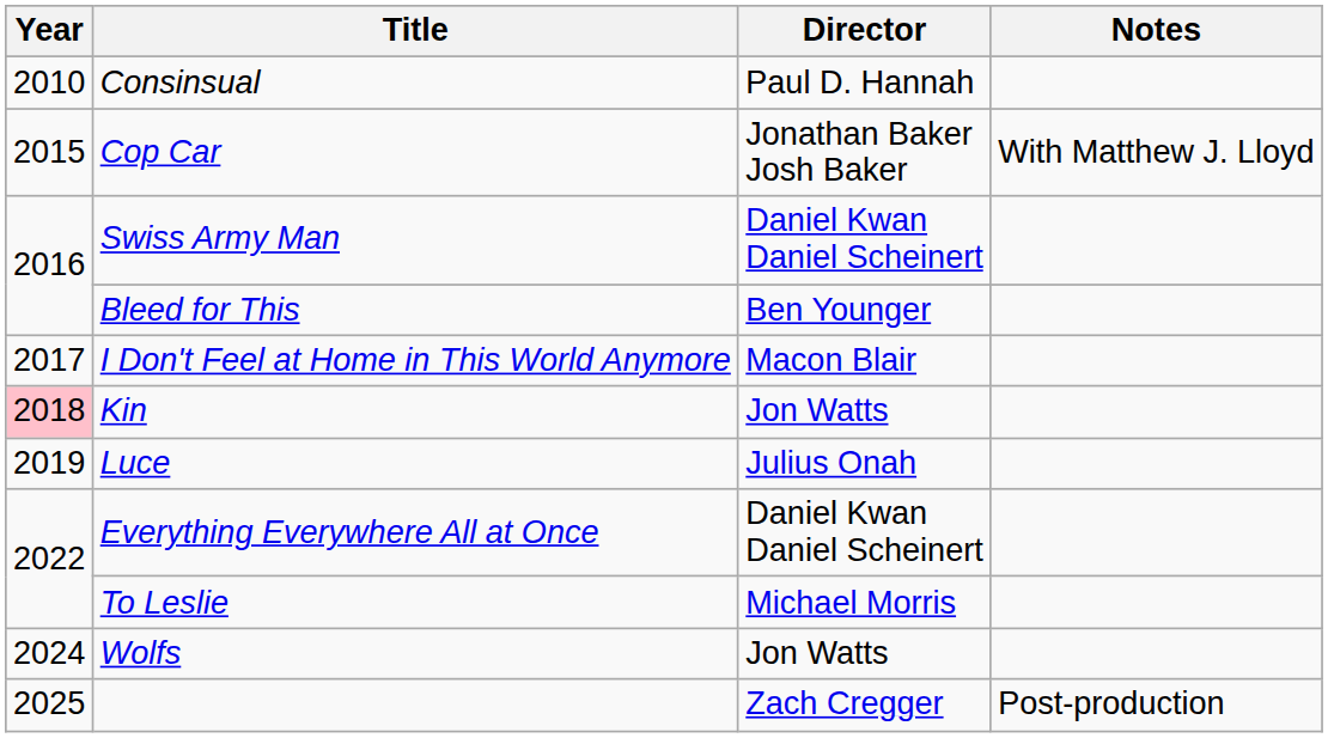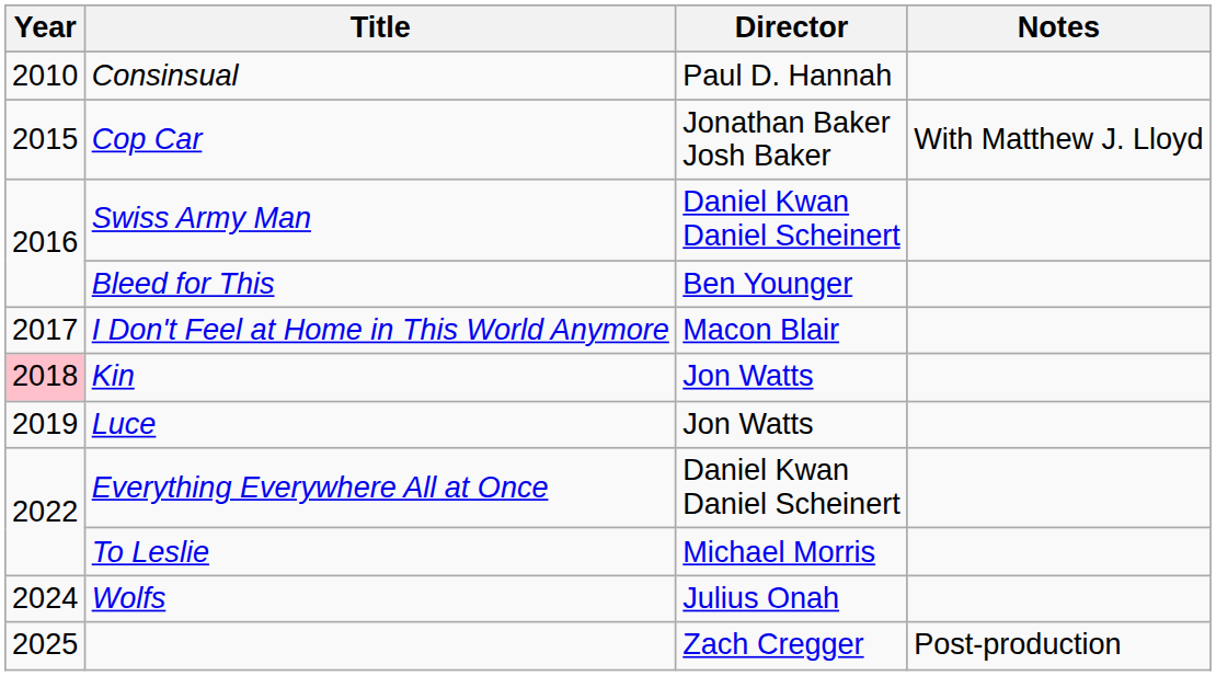Luce | Director: Julius Onah -> Jon Watts
Wolfs | Director: Jon Watts -> Julius Onah
